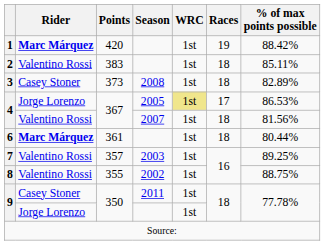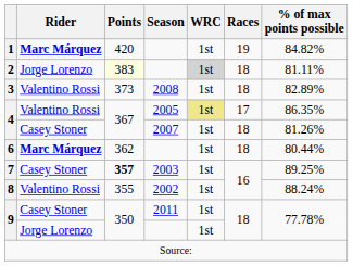1 | % of max points possible: 88.42% -> 84.82%
2 | Rider: Valentino Rossi -> Jorge Lorenzo
2 | Points: no background -> lightyellow background
2 | WRC: no background -> lightgrey background
2 | % of max points possible: 85.11% -> 81.11%
3 | Rider: Casey Stoner -> Valentino Rossi
4 / 2005 | Rider: Jorge Lorenzo -> Valentino Rossi
4 / 2005 | % of max points possible: 86.53% -> 86.35%
4 / 2007 | Rider: Valentino Rossi -> Casey Stoner
4 / 2007 | % of max points possible: 81.56% -> 81.26%
6 | Points: 361 -> 362
7 | Rider: Valentino Rossi -> Casey Stoner
7 | Points: normal -> bold
8 | % of max points possible: 88.75% -> 88.24%
